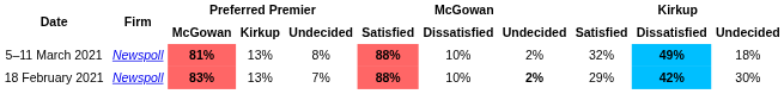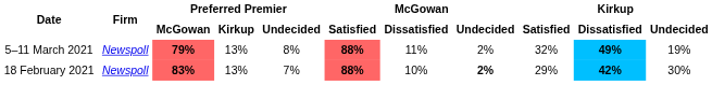5–11 March 2021 | Preferred Premier / McGowan: 81% -> 79%
5–11 March 2021 | McGowan / Dissatisfied: 10% -> 11%
5–11 March 2021 | Kirkup / Undecided: 18% -> 19%
